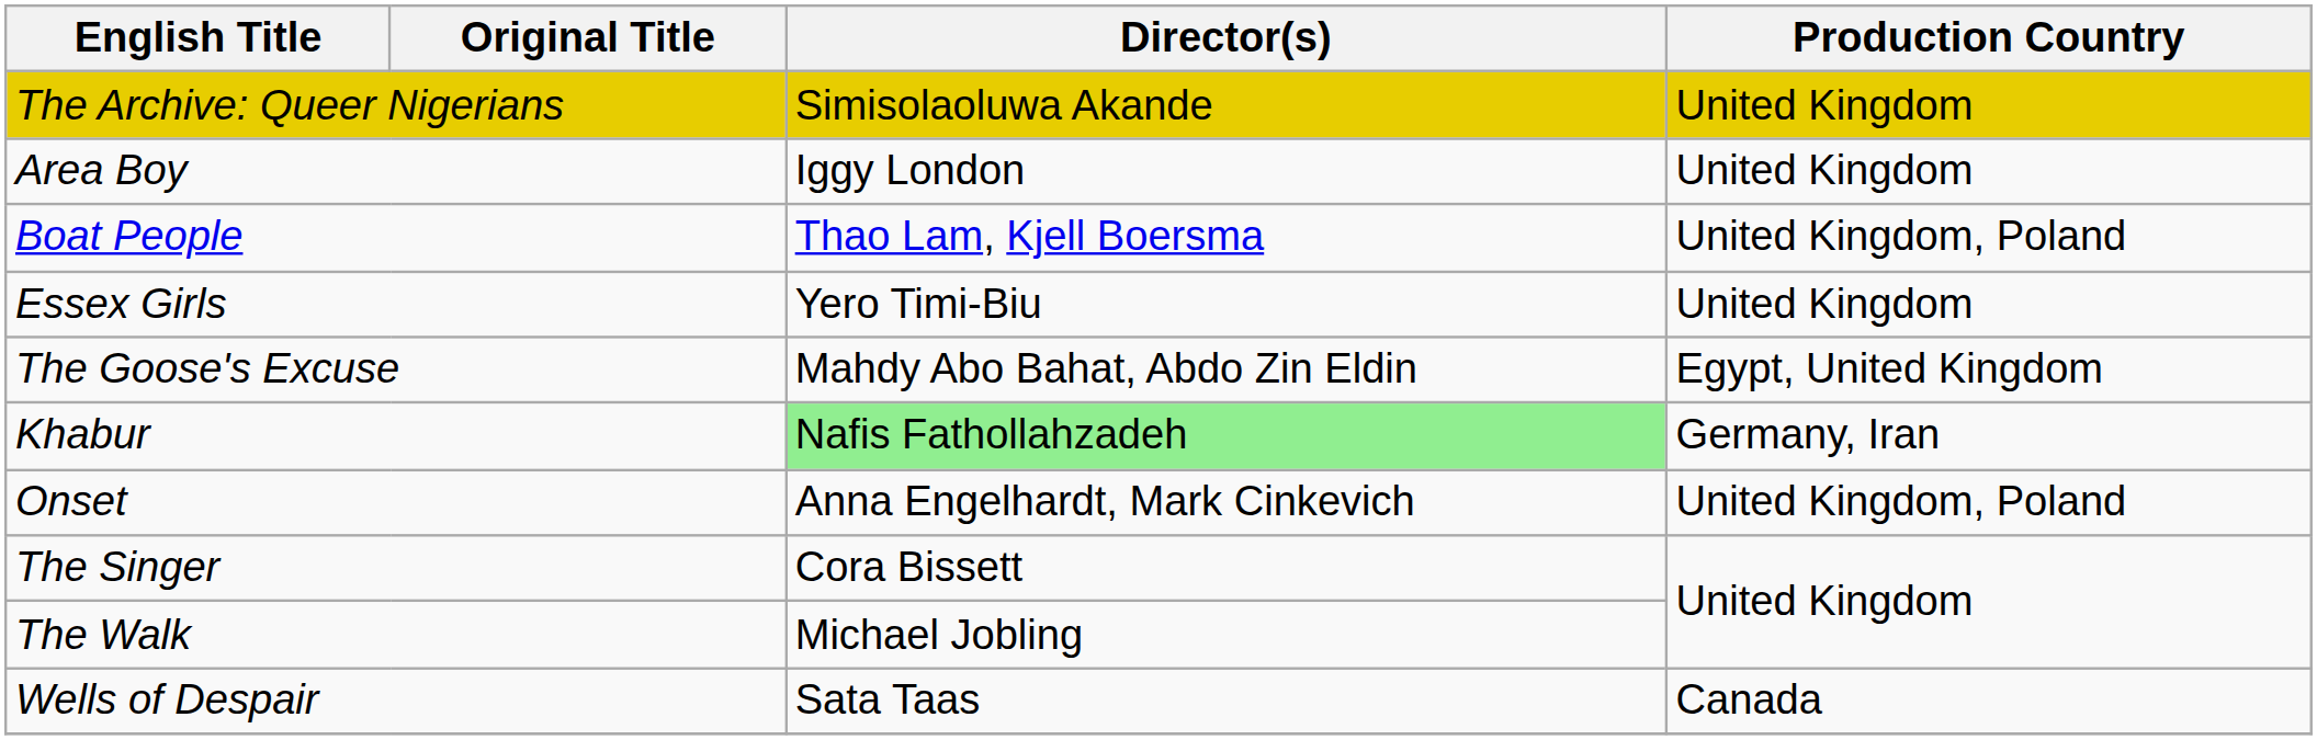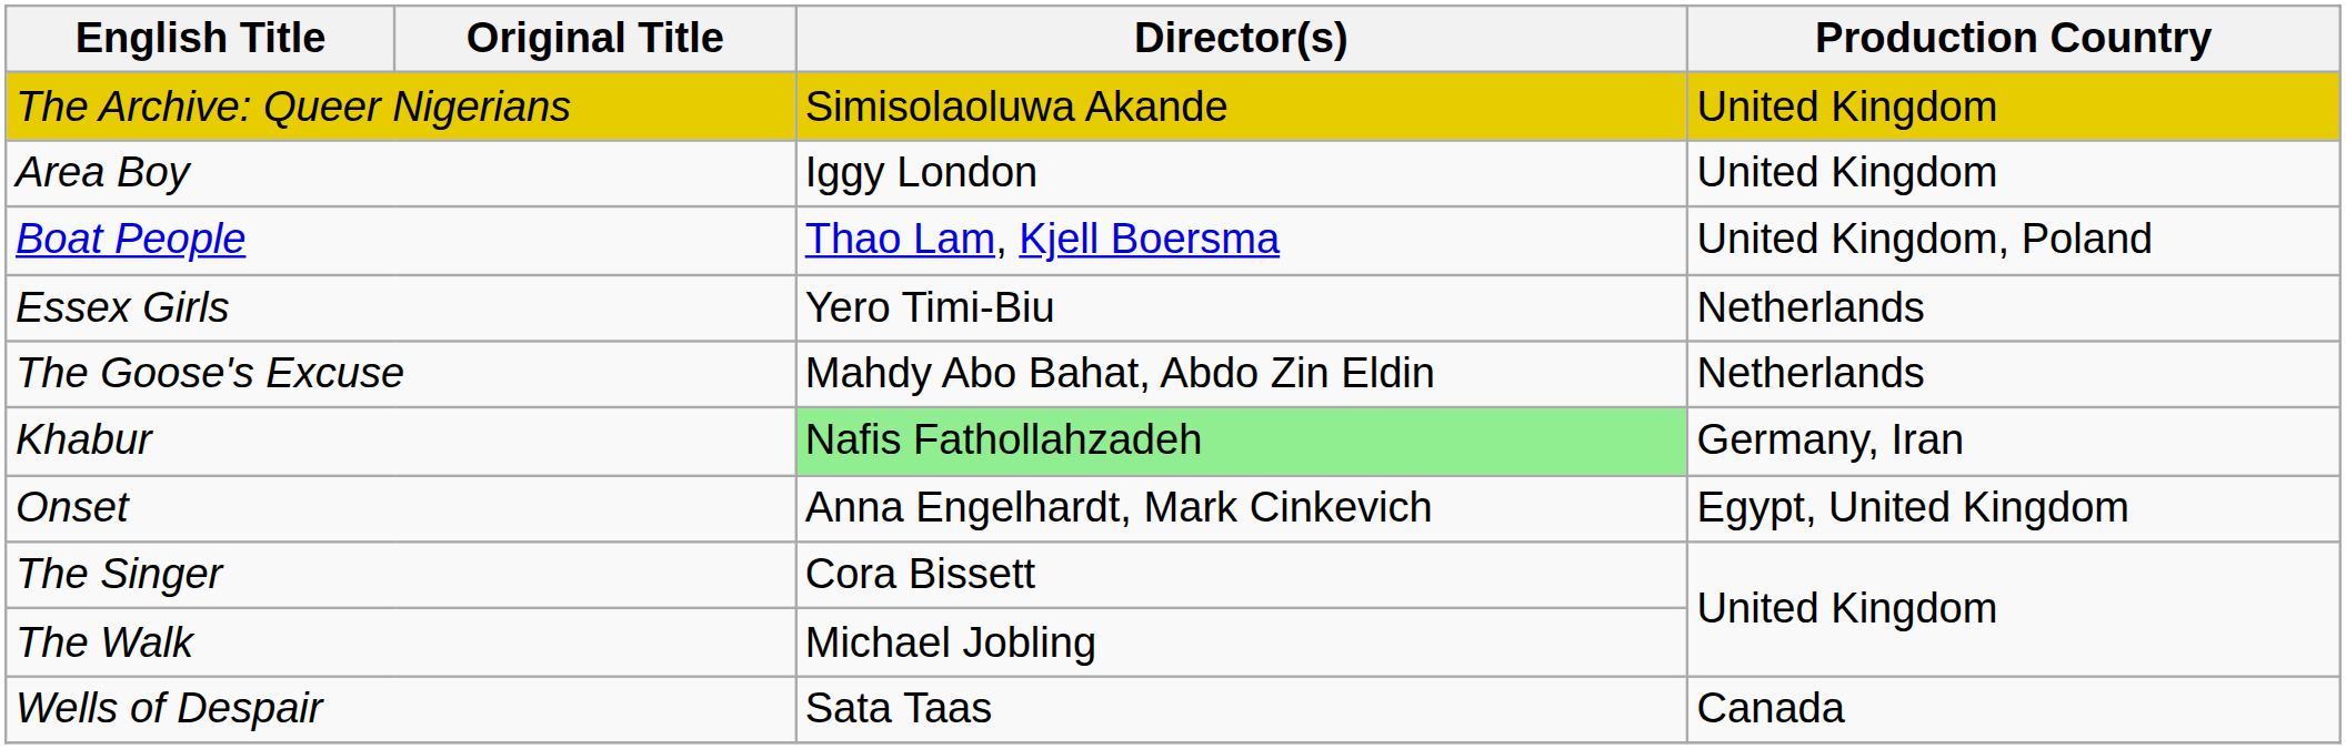Essex Girls | Production Country: United Kingdom -> Netherlands
The Goose's Excuse | Production Country: Egypt, United Kingdom -> Netherlands
Onset | Production Country: United Kingdom, Poland -> Egypt, United Kingdom
